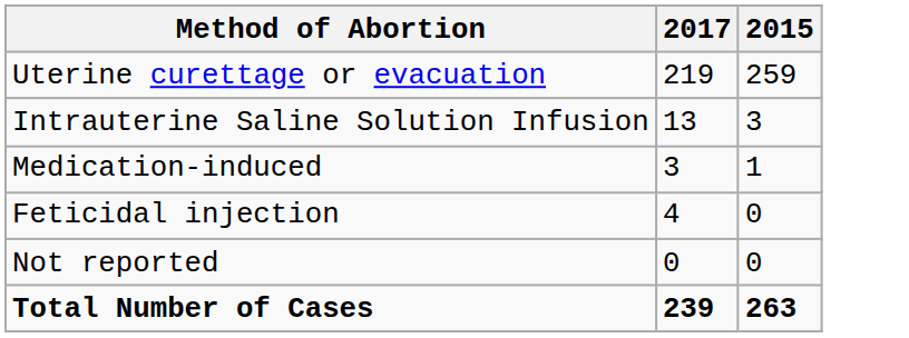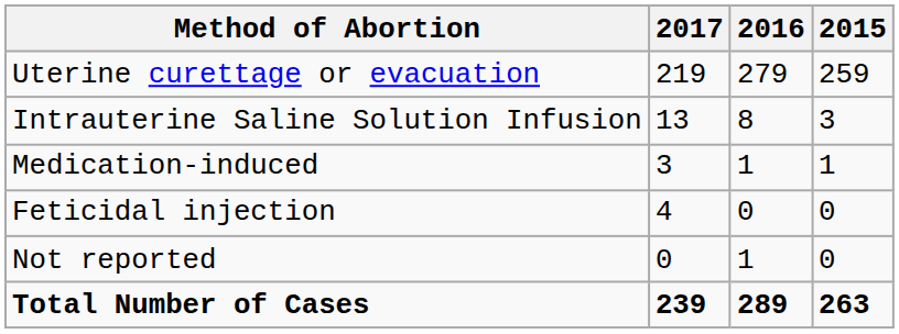+ column: 2016 | 279 | 8 | 1 | 0 | 1 | 289
